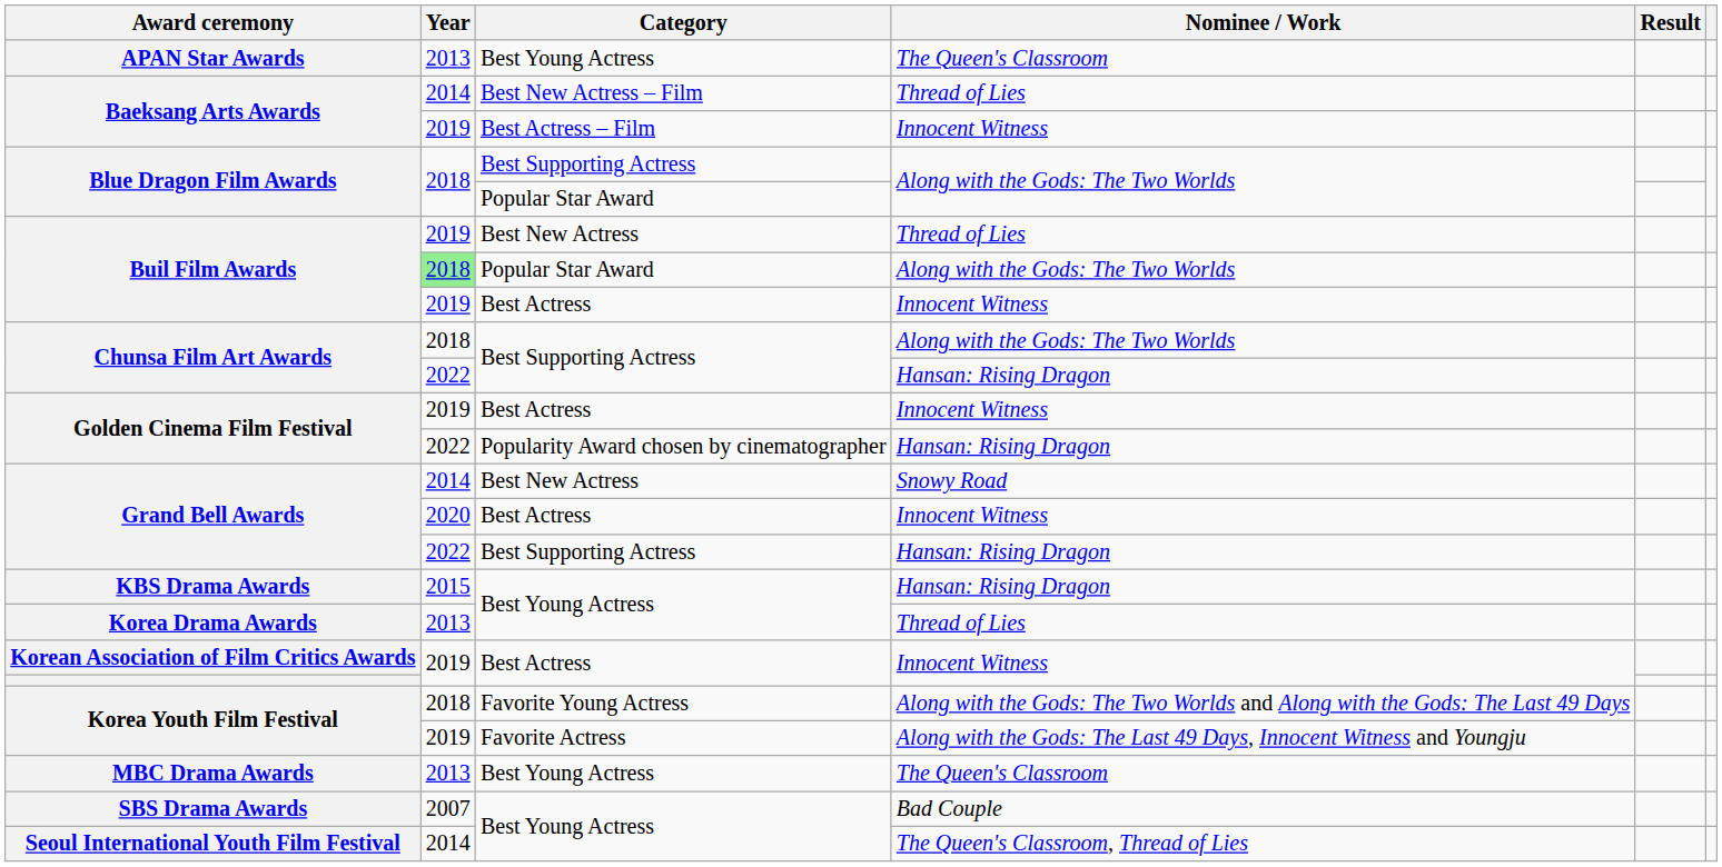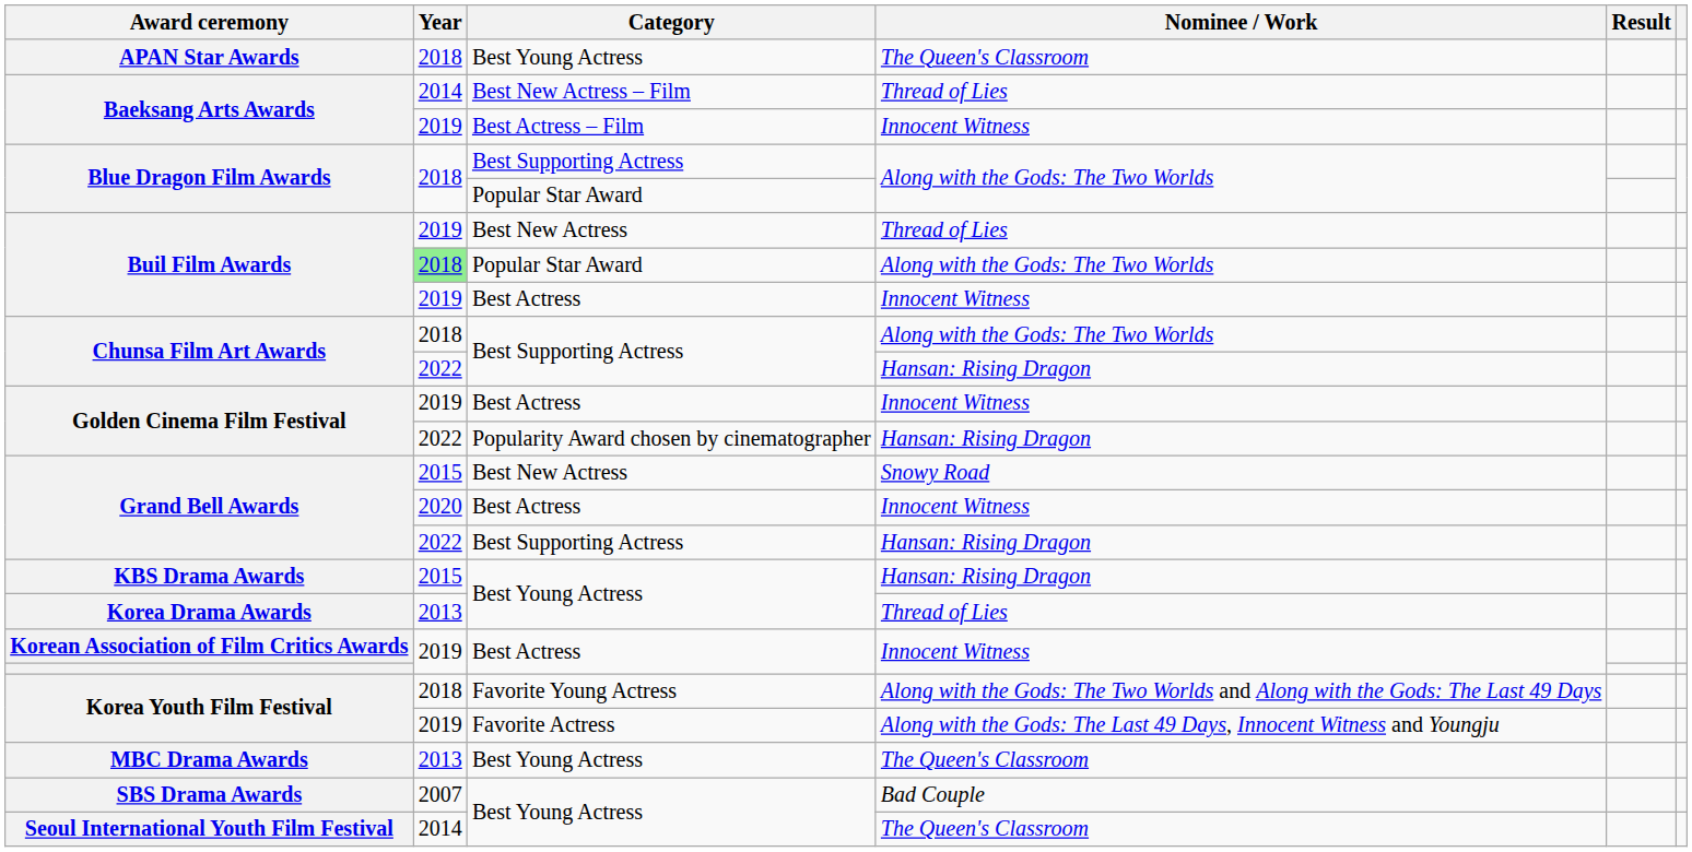APAN Star Awards | Year: 2013 -> 2018
Grand Bell Awards / Best New Actress | Year: 2014 -> 2015
Seoul International Youth Film Festival | Nominee / Work: The Queen's Classroom, Thread of Lies -> The Queen's Classroom
